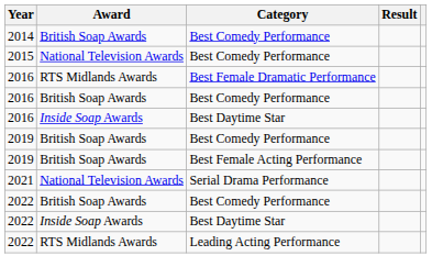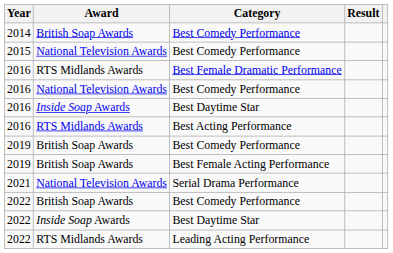2016 / Best Comedy Performance | Award: British Soap Awards -> National Television Awards
+ row: 2016 | RTS Midlands Awards | Best Acting Performance
